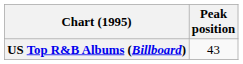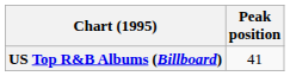US Top R&B Albums (Billboard) | Peak position: 43 -> 41
